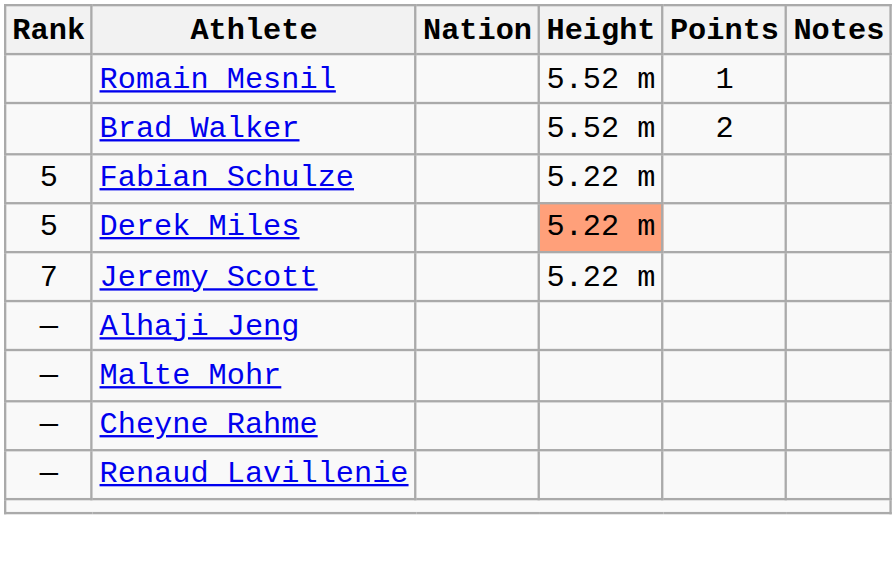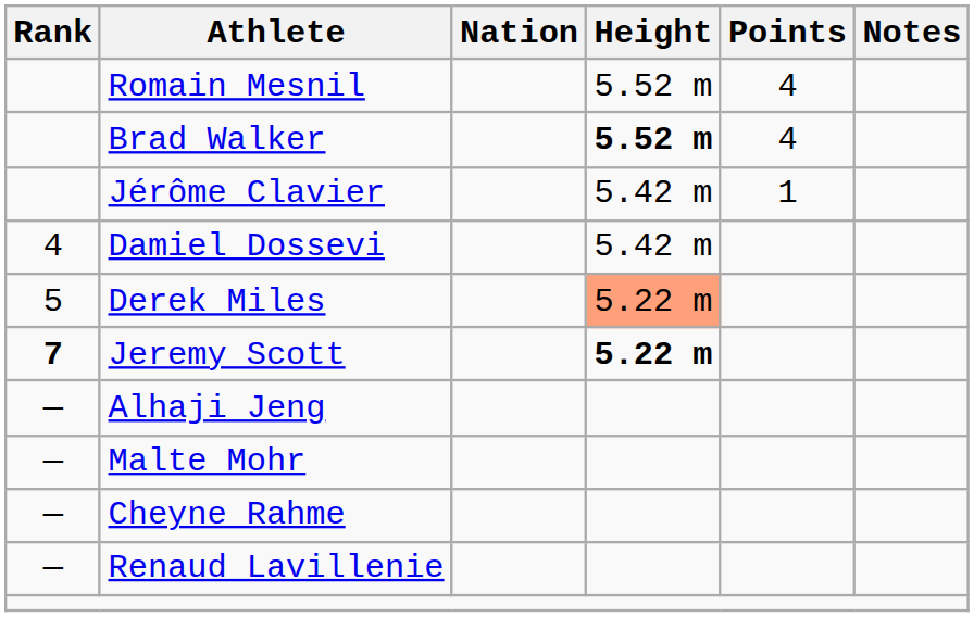Romain Mesnil | Points: 1 -> 4
Brad Walker | Height: normal -> bold
Brad Walker | Points: 2 -> 4
+ row: Jérôme Clavier | 5.42 m | 1
+ row: 4 | Damiel Dossevi | 5.42 m
- row: 5 | Fabian Schulze | 5.22 m
Jeremy Scott | Rank: normal -> bold
Jeremy Scott | Height: normal -> bold
